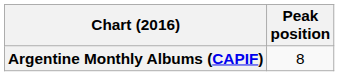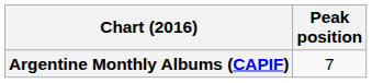Argentine Monthly Albums (CAPIF) | Peak position: 8 -> 7
